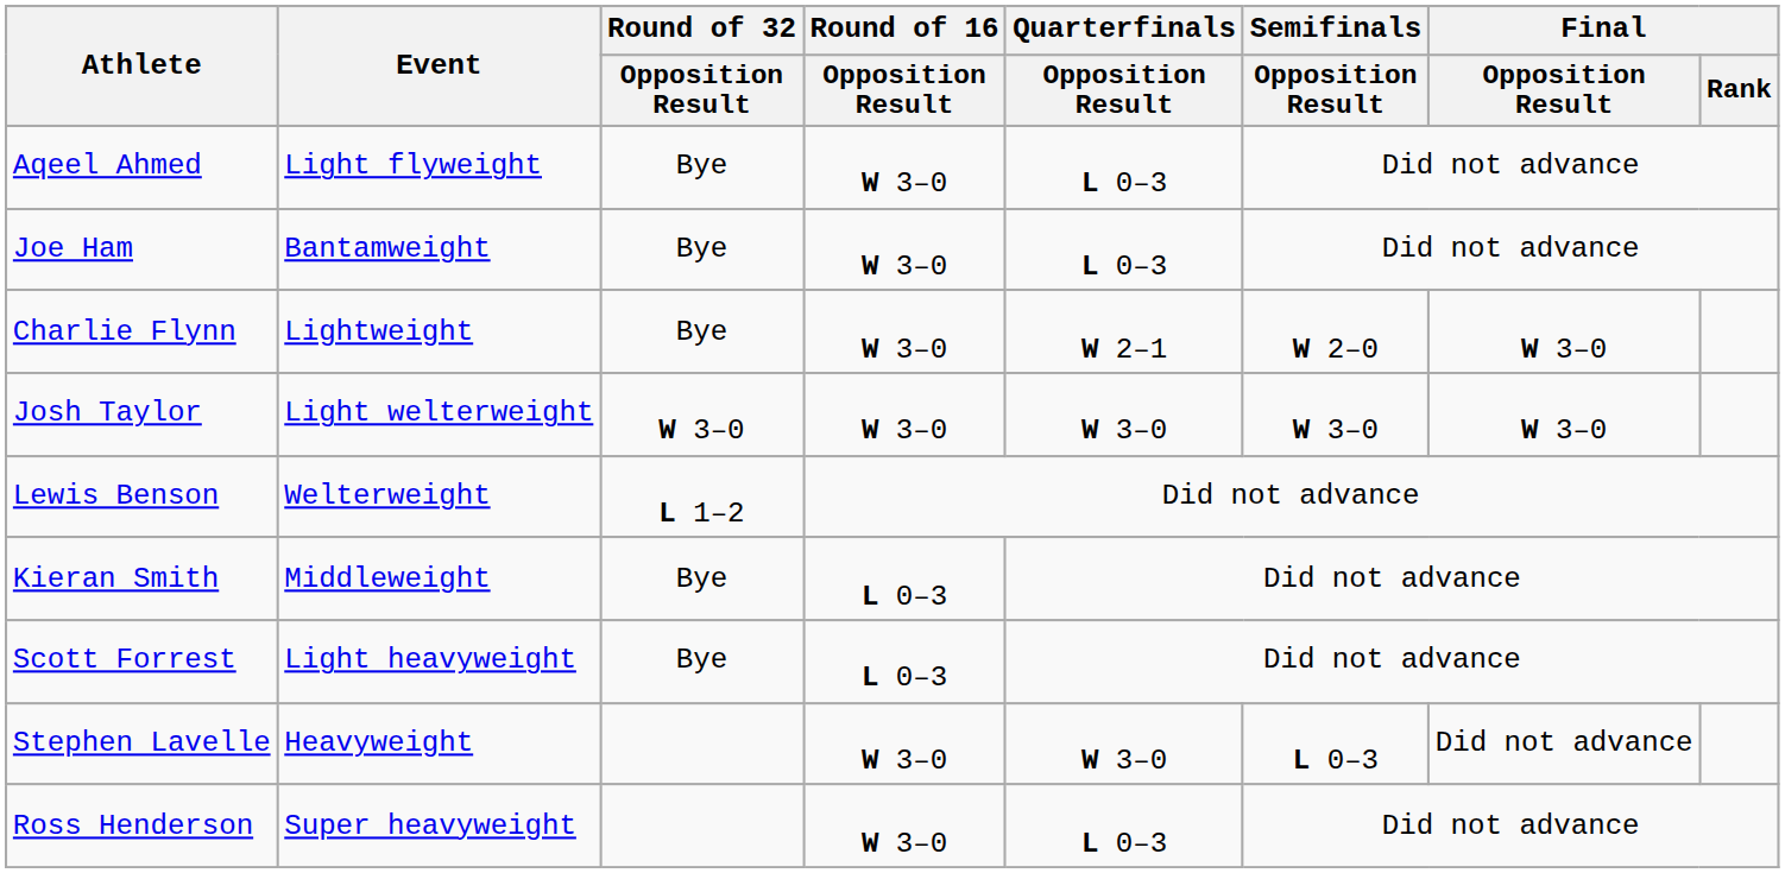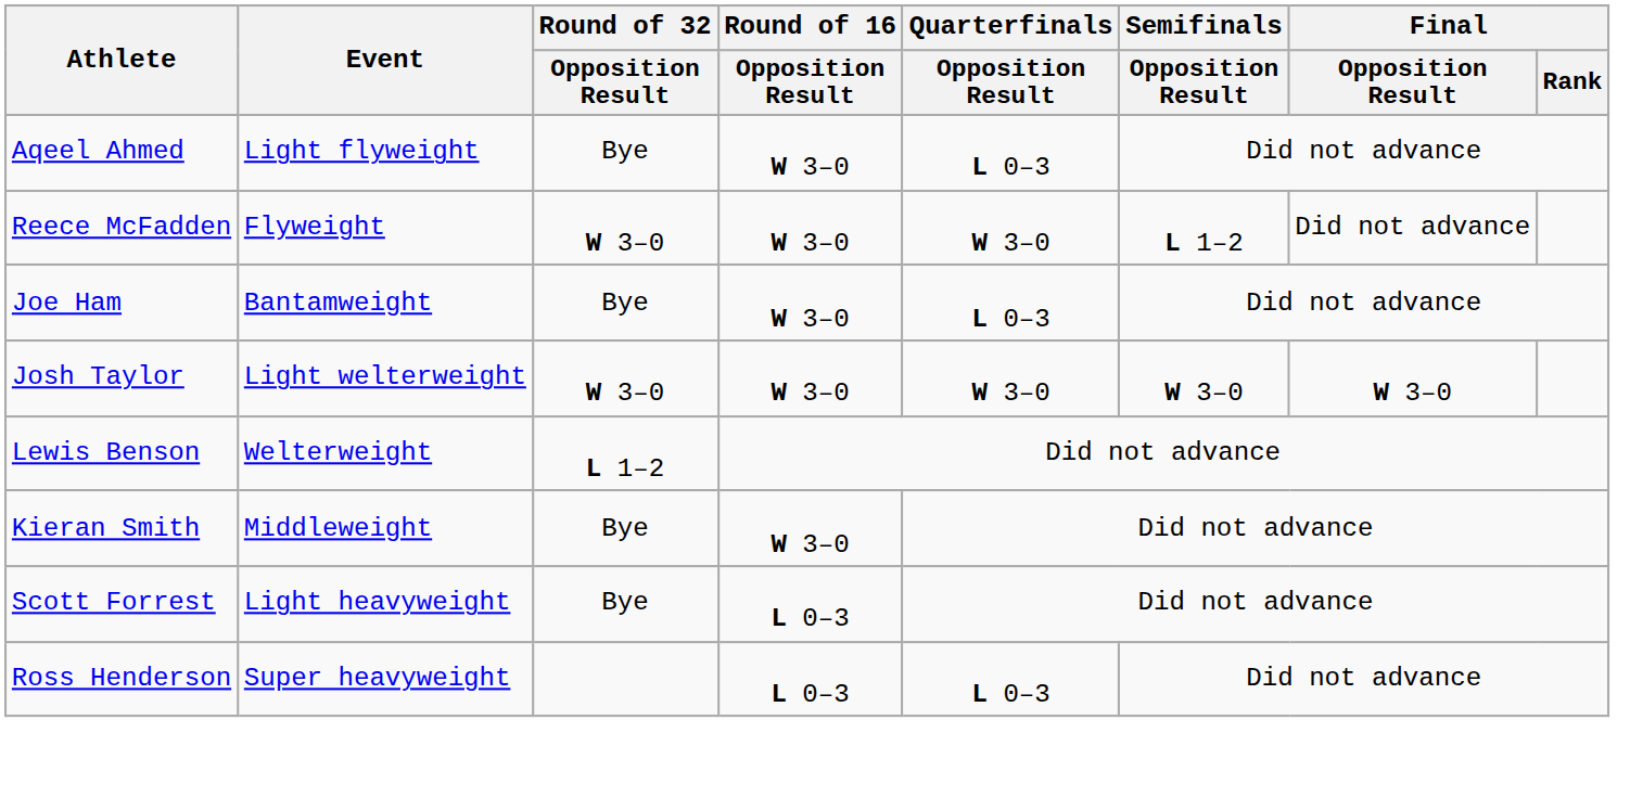+ row: Reece McFadden | Flyweight | W 3–0 | W 3–0 | W 3–0 | L 1–2 | Did not advance
- row: Charlie Flynn | Lightweight | Bye | W 3–0 | W 2–1 | W 2–0 | W 3–0
Kieran Smith | Round of 16 / Opposition Result: L 0–3 -> W 3–0
- row: Stephen Lavelle | Heavyweight | W 3–0 | W 3–0 | L 0–3 | Did not advance
Ross Henderson | Round of 16 / Opposition Result: W 3–0 -> L 0–3
